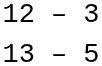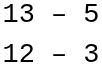rows swapped: 13 – 5 <-> 12 – 3
